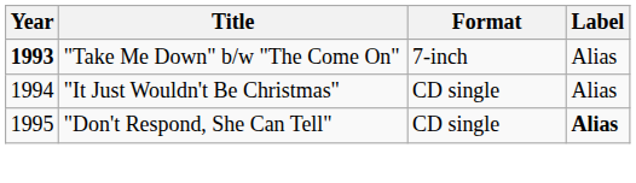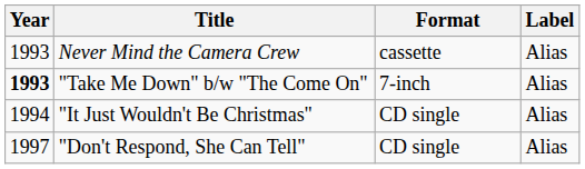+ row: 1993 | Never Mind the Camera Crew | cassette | Alias
"Don't Respond, She Can Tell" | Year: 1995 -> 1997
"Don't Respond, She Can Tell" | Label: bold -> normal
